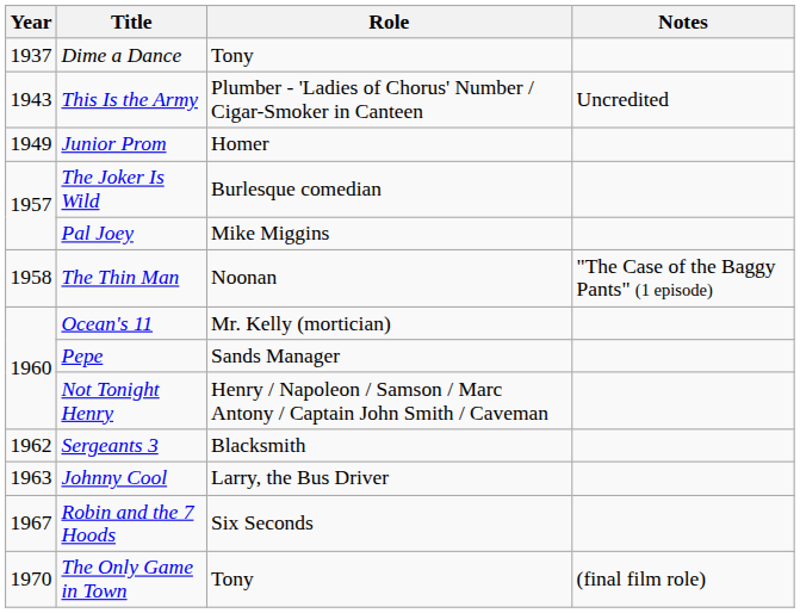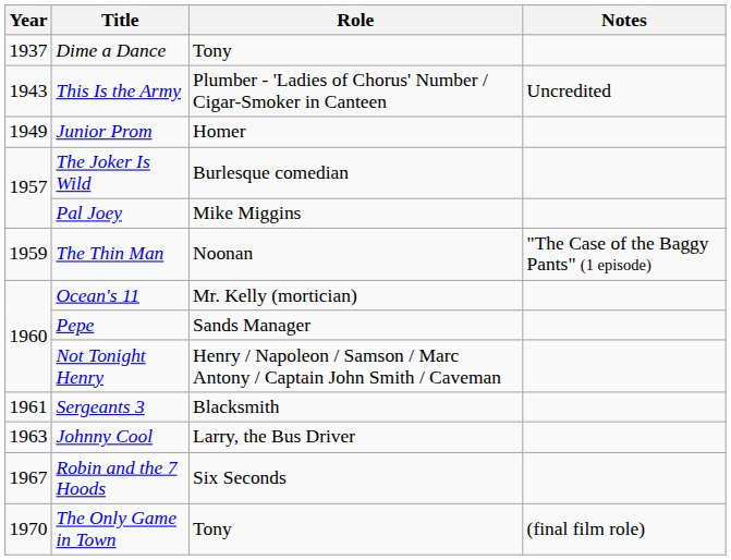The Thin Man | Year: 1958 -> 1959
Sergeants 3 | Year: 1962 -> 1961
